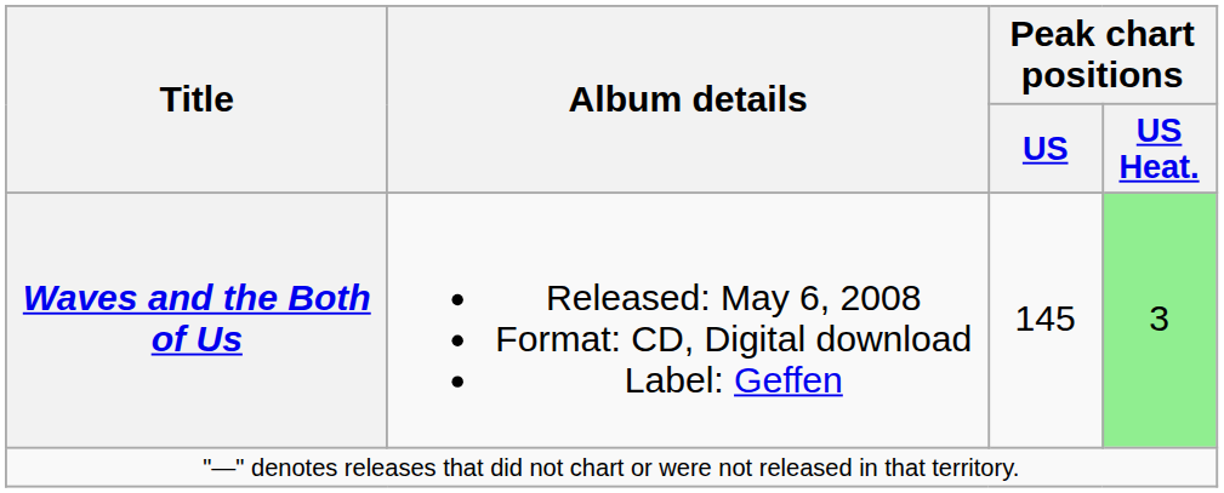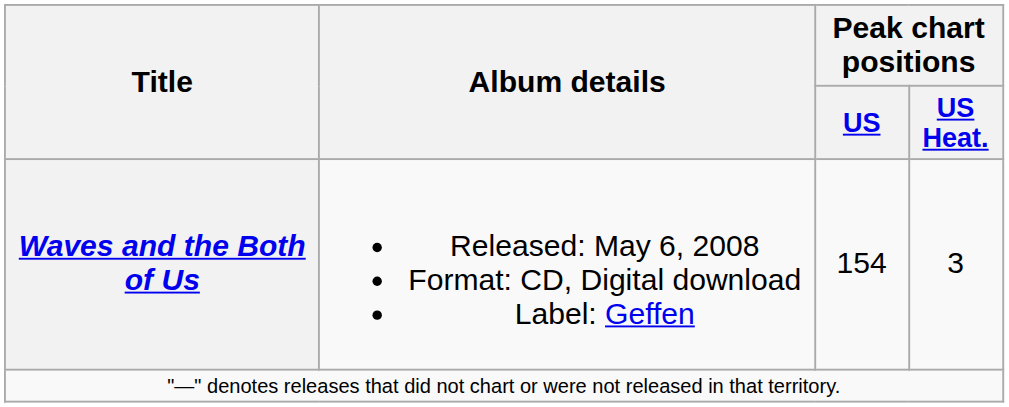Waves and the Both of Us | Peak chart positions / US: 145 -> 154
Waves and the Both of Us | Peak chart positions / US Heat.: lightgreen background -> no background
